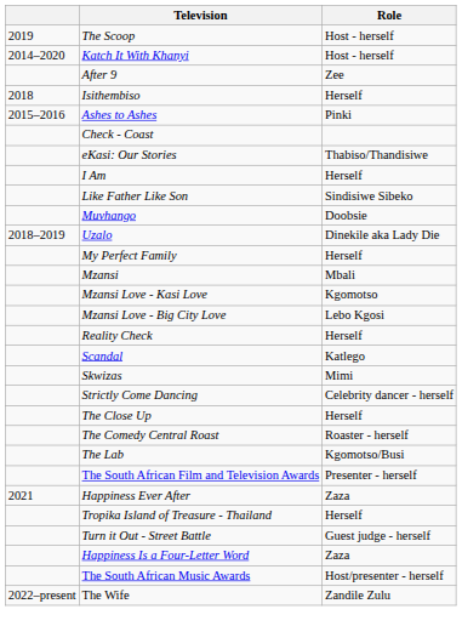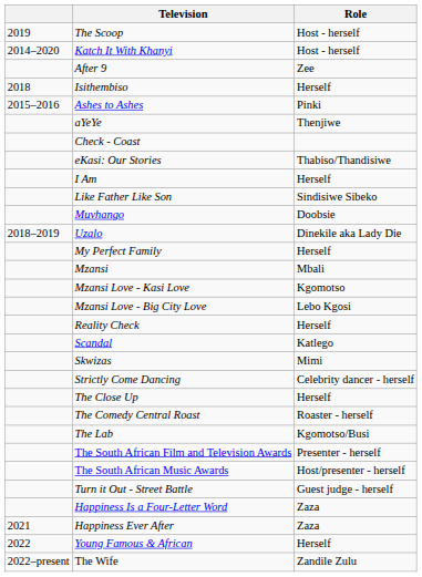+ row: aYeYe | Thenjiwe
rows swapped: The South African Music Awards <-> Happiness Ever After
- row: Tropika Island of Treasure - Thailand | Herself
+ row: 2022 | Young Famous & African | Herself
